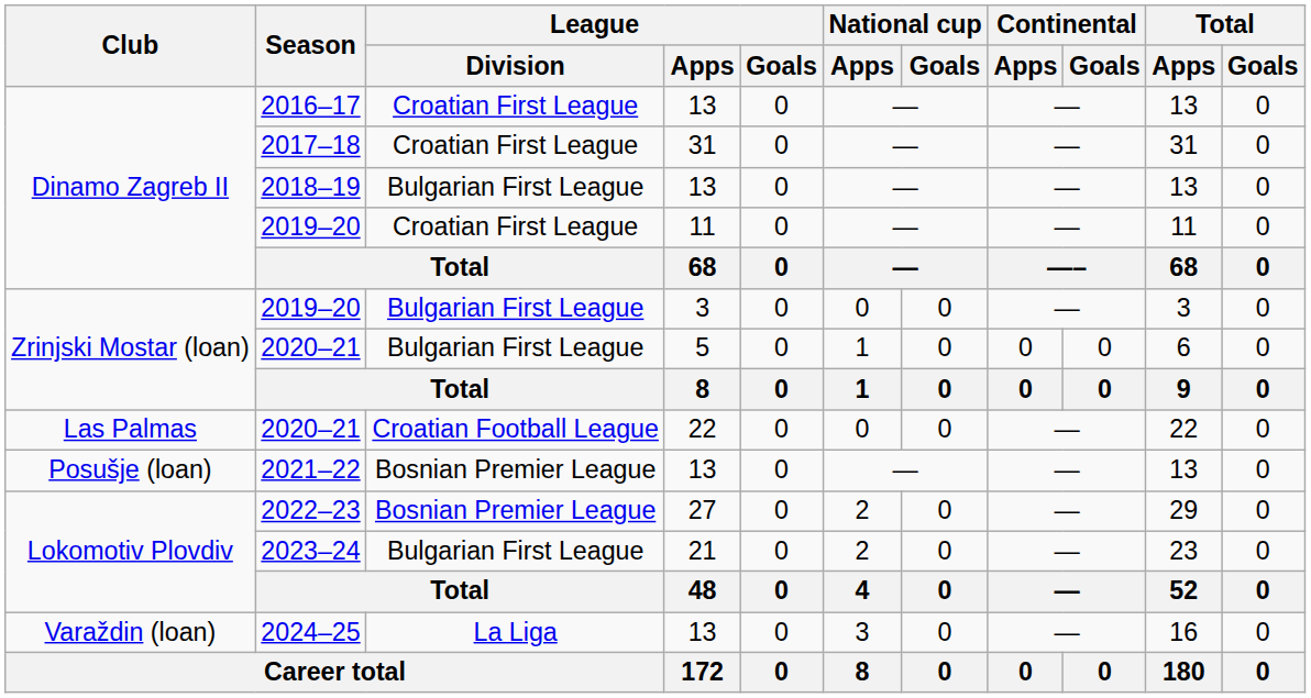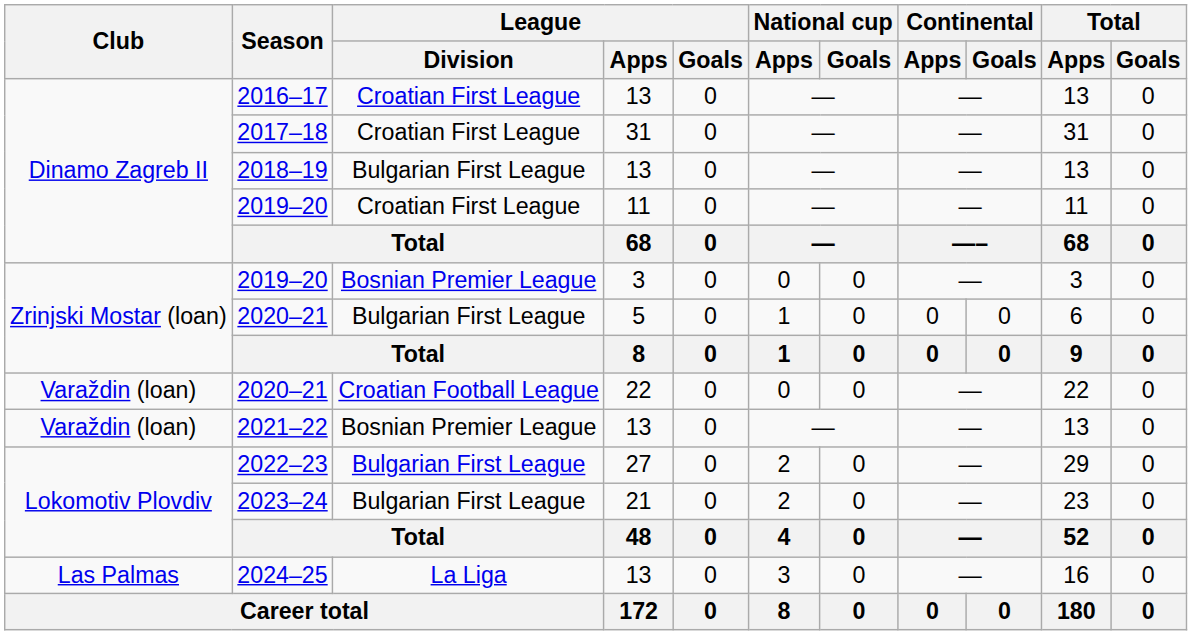2019–20 / 3 | League / Division: Bulgarian First League -> Bosnian Premier League
2020–21 / 22 | Club: Las Palmas -> Varaždin (loan)
2021–22 | Club: Posušje (loan) -> Varaždin (loan)
2022–23 | League / Division: Bosnian Premier League -> Bulgarian First League
2024–25 | Club: Varaždin (loan) -> Las Palmas
